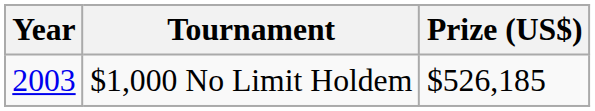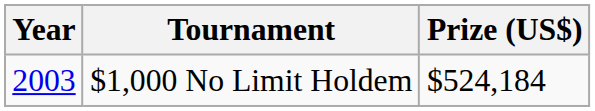$1,000 No Limit Holdem | Prize (US$): $526,185 -> $524,184
